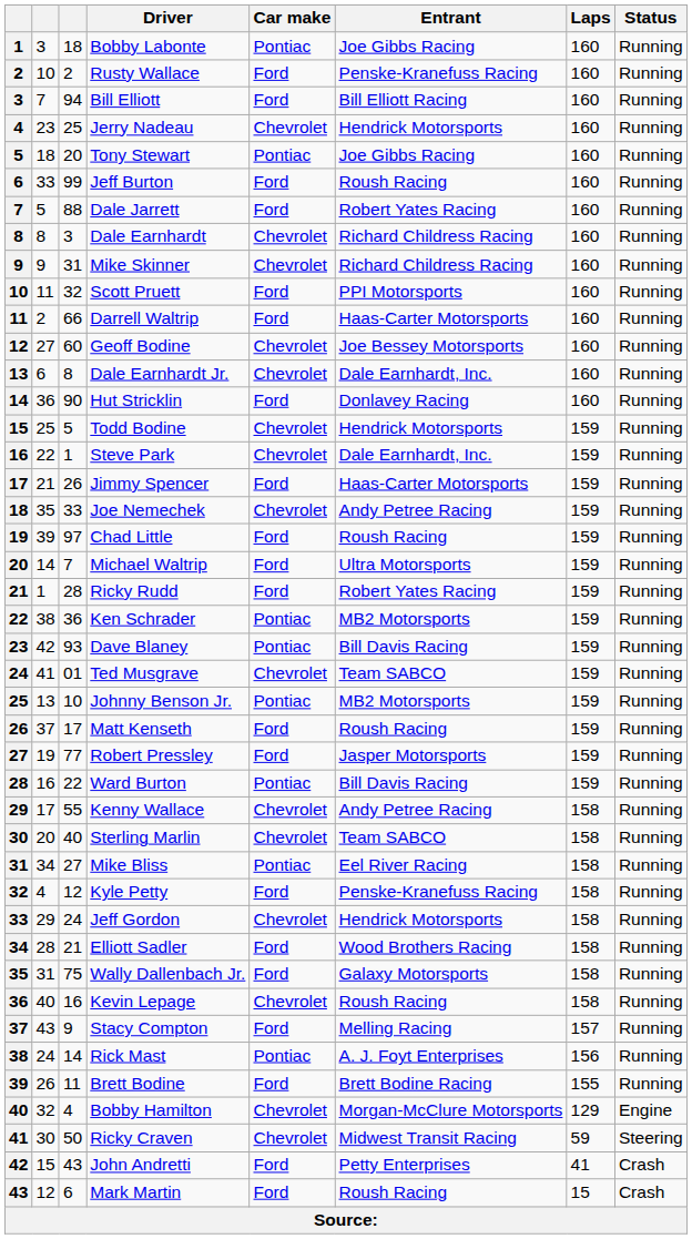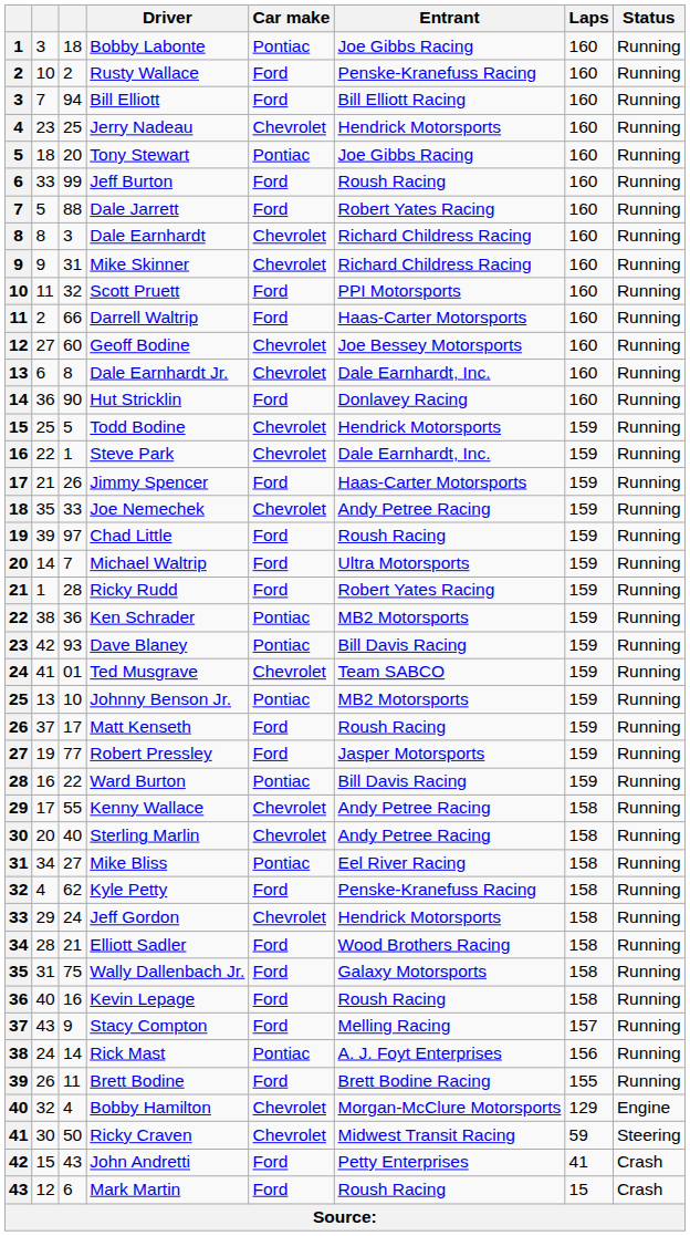Sterling Marlin | Entrant: Team SABCO -> Andy Petree Racing
Kyle Petty | column 3: 12 -> 62
Kevin Lepage | Car make: Chevrolet -> Ford
